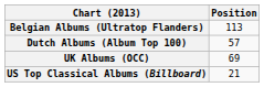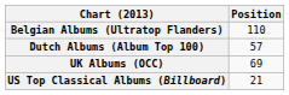Belgian Albums (Ultratop Flanders) | Position: 113 -> 110
